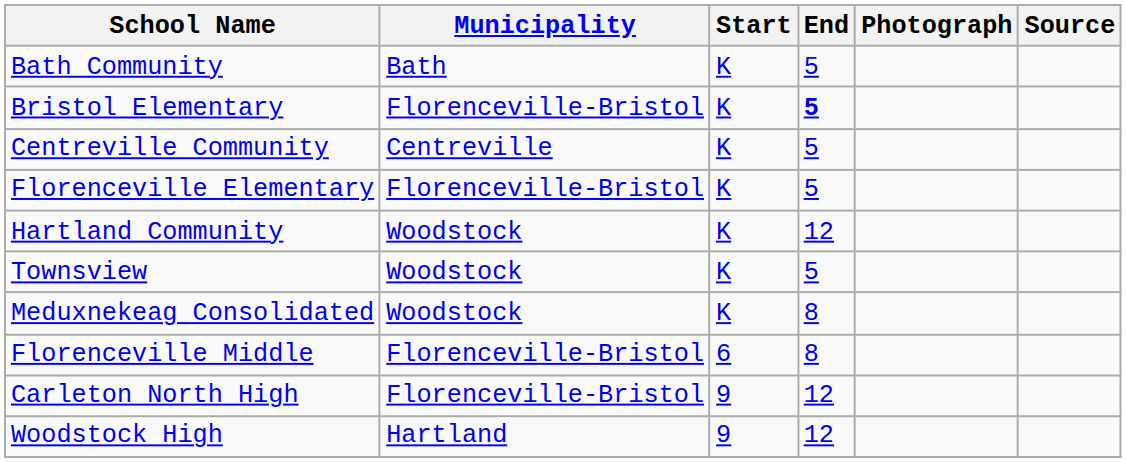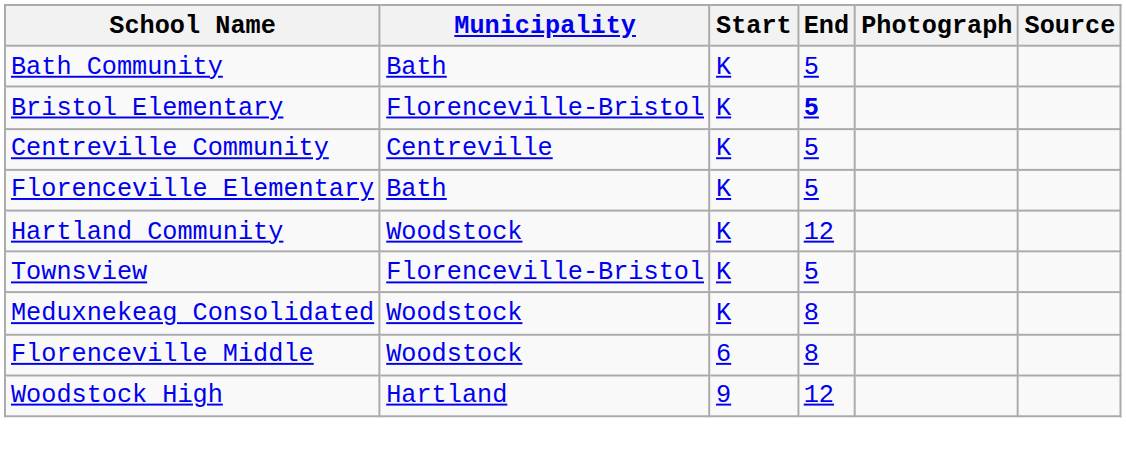Florenceville Elementary | Municipality: Florenceville-Bristol -> Bath
Townsview | Municipality: Woodstock -> Florenceville-Bristol
Florenceville Middle | Municipality: Florenceville-Bristol -> Woodstock
- row: Carleton North High | Florenceville-Bristol | 9 | 12
